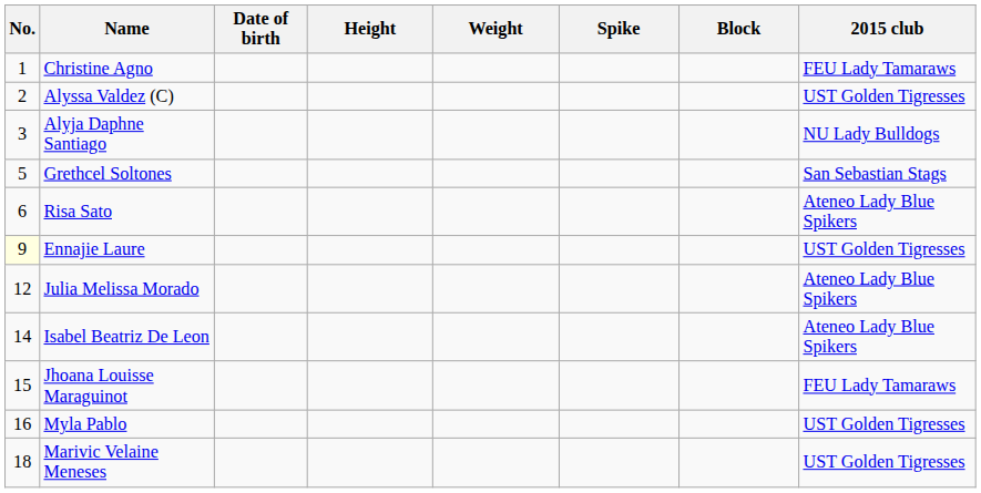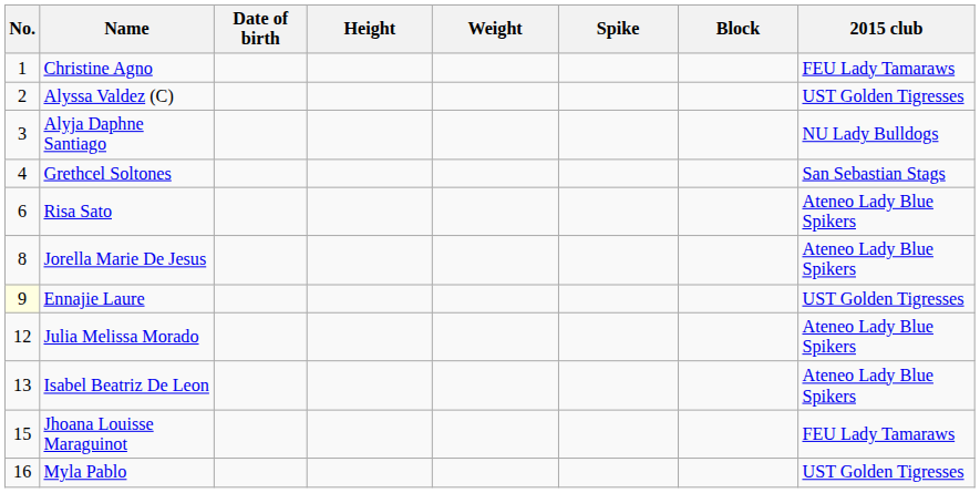Grethcel Soltones | No.: 5 -> 4
+ row: 8 | Jorella Marie De Jesus | Ateneo Lady Blue Spikers
Isabel Beatriz De Leon | No.: 14 -> 13
- row: 18 | Marivic Velaine Meneses | UST Golden Tigresses
